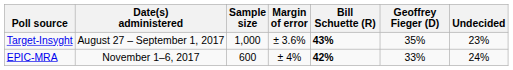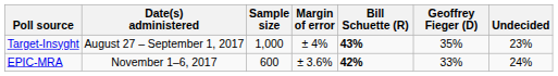Target-Insyght | Margin of error: ± 3.6% -> ± 4%
EPIC-MRA | Margin of error: ± 4% -> ± 3.6%
